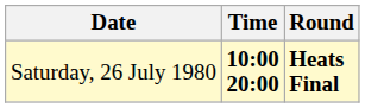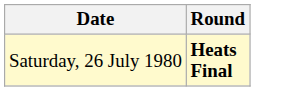- column: Time | 10:00 20:00
